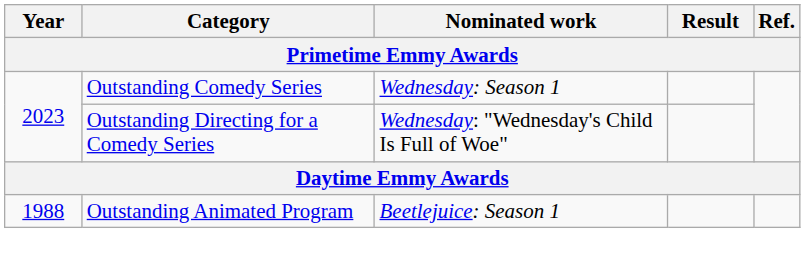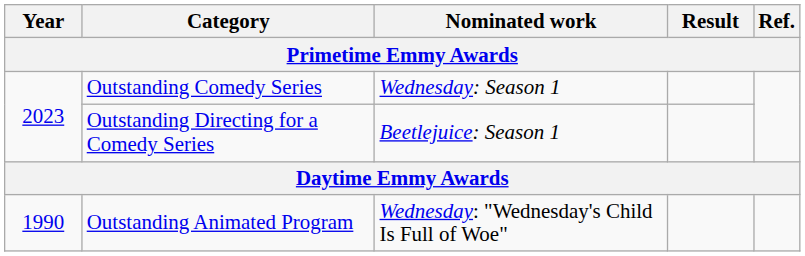Outstanding Directing for a Comedy Series | Nominated work: Wednesday: "Wednesday's Child Is Full of Woe" -> Beetlejuice: Season 1
Outstanding Animated Program | Year: 1988 -> 1990
Outstanding Animated Program | Nominated work: Beetlejuice: Season 1 -> Wednesday: "Wednesday's Child Is Full of Woe"
